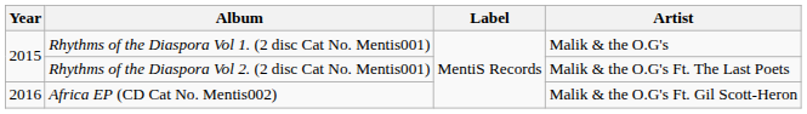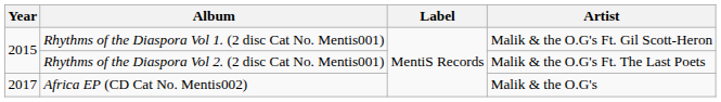Rhythms of the Diaspora Vol 1. (2 disc Cat No. Mentis001) | Artist: Malik & the O.G's -> Malik & the O.G's Ft. Gil Scott-Heron
Africa EP (CD Cat No. Mentis002) | Year: 2016 -> 2017
Africa EP (CD Cat No. Mentis002) | Artist: Malik & the O.G's Ft. Gil Scott-Heron -> Malik & the O.G's
